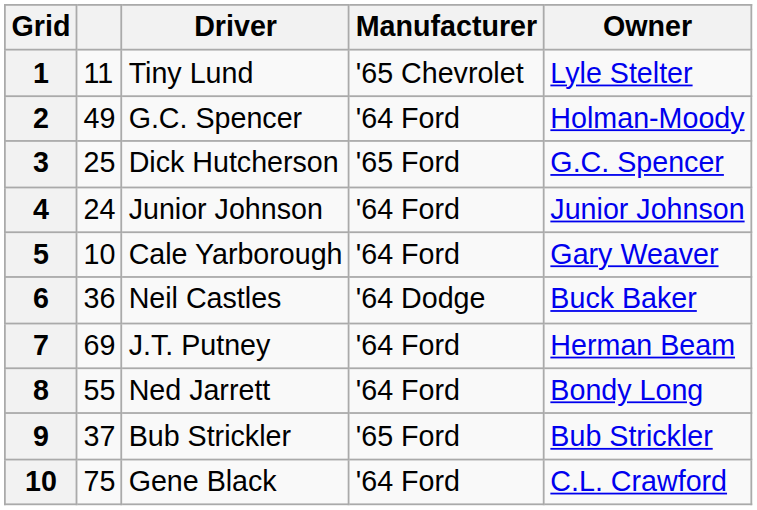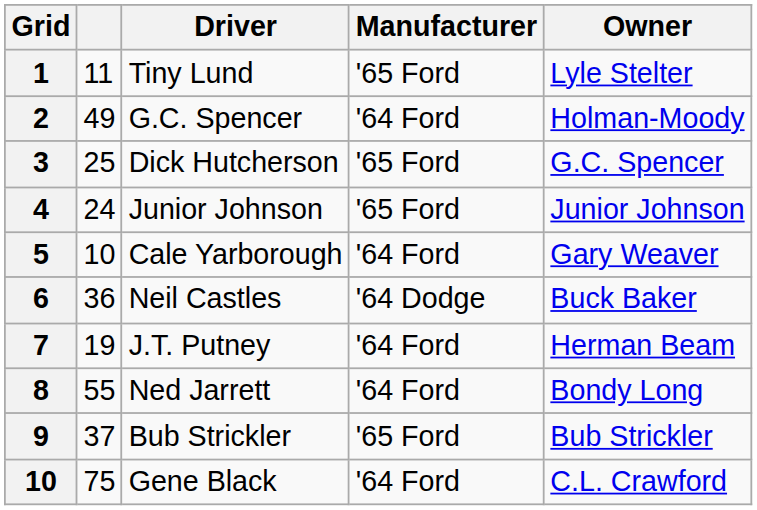1 | Manufacturer: '65 Chevrolet -> '65 Ford
4 | Manufacturer: '64 Ford -> '65 Ford
7 | column 2: 69 -> 19
